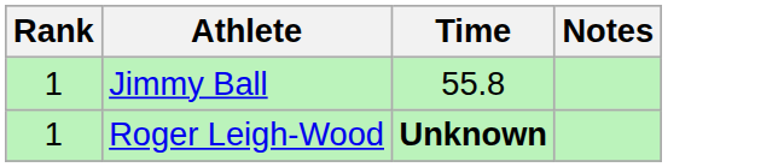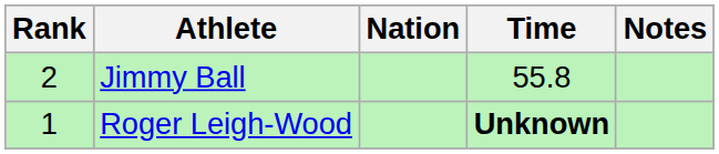+ column: Nation
Jimmy Ball | Rank: 1 -> 2
